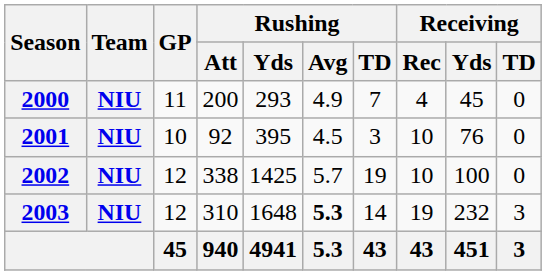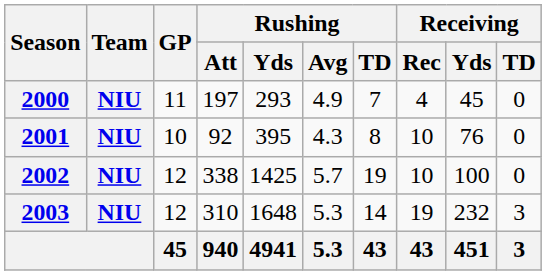2000 | Rushing / Att: 200 -> 197
2001 | Rushing / Avg: 4.5 -> 4.3
2001 | Rushing / TD: 3 -> 8
2003 | Rushing / Avg: bold -> normal
